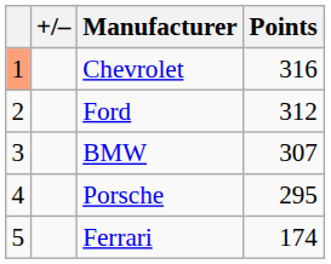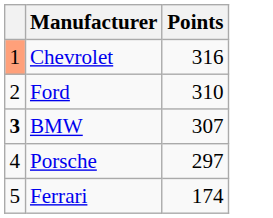- column: +/–
Ford | Points: 312 -> 310
BMW | column 1: normal -> bold
Porsche | Points: 295 -> 297
